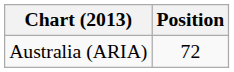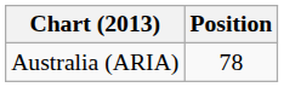Australia (ARIA) | Position: 72 -> 78
